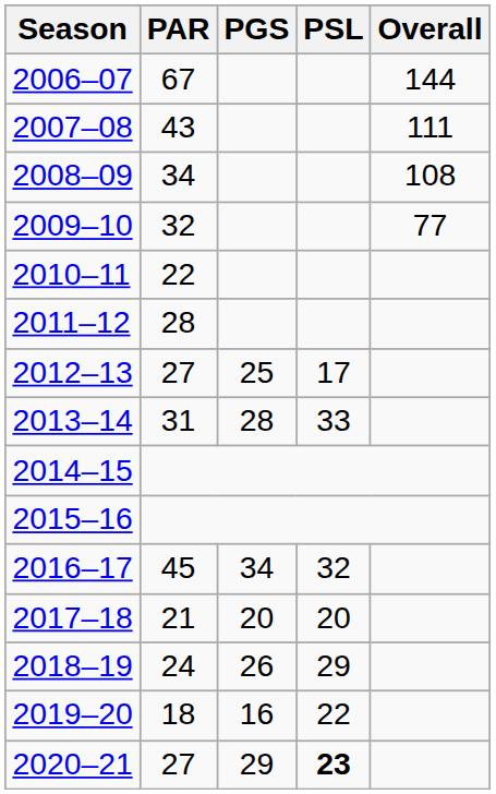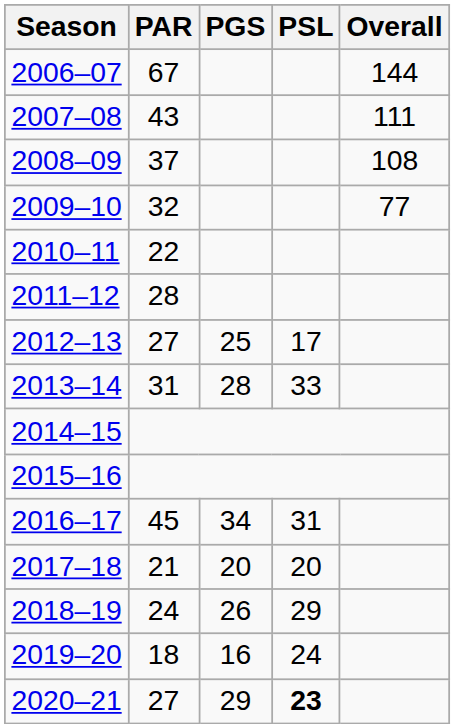2008–09 | PAR: 34 -> 37
2016–17 | PSL: 32 -> 31
2019–20 | PSL: 22 -> 24
